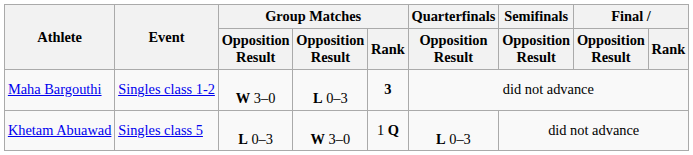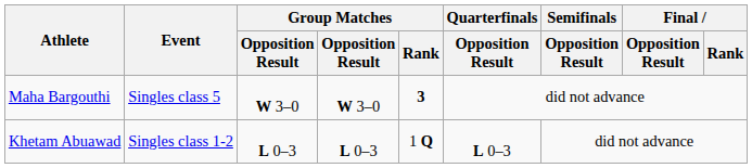Maha Bargouthi | Event: Singles class 1-2 -> Singles class 5
Maha Bargouthi | column 4: L 0–3 -> W 3–0
Khetam Abuawad | Event: Singles class 5 -> Singles class 1-2
Khetam Abuawad | column 4: W 3–0 -> L 0–3
